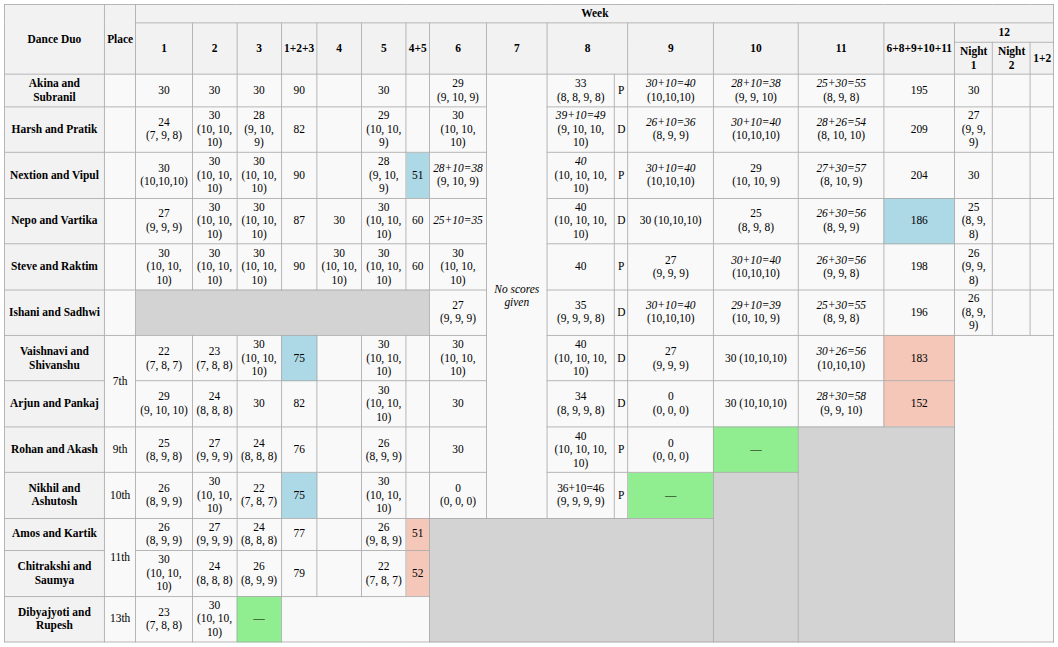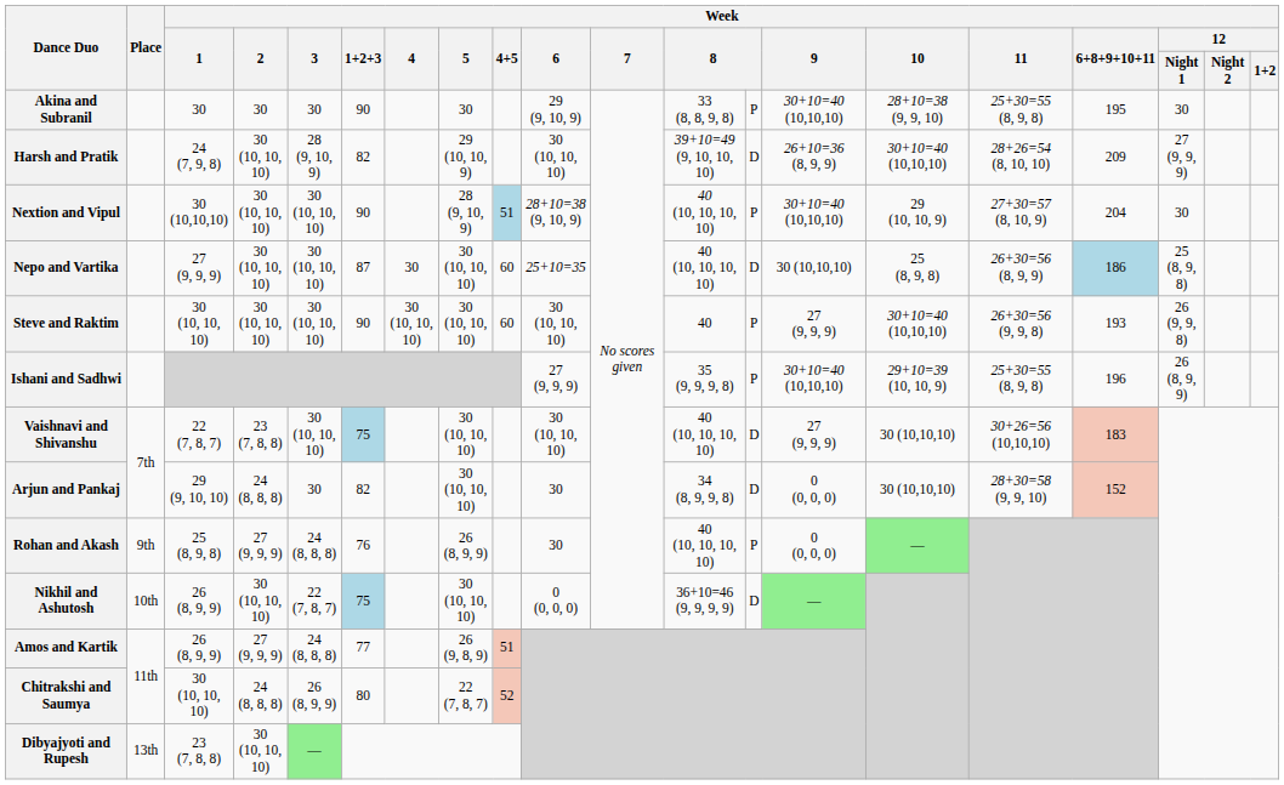Steve and Raktim | Week / 6+8+9+10+11: 198 -> 193
Ishani and Sadhwi | column 13: D -> P
Nikhil and Ashutosh | column 13: P -> D
Chitrakshi and Saumya | Week / 1+2+3: 79 -> 80
